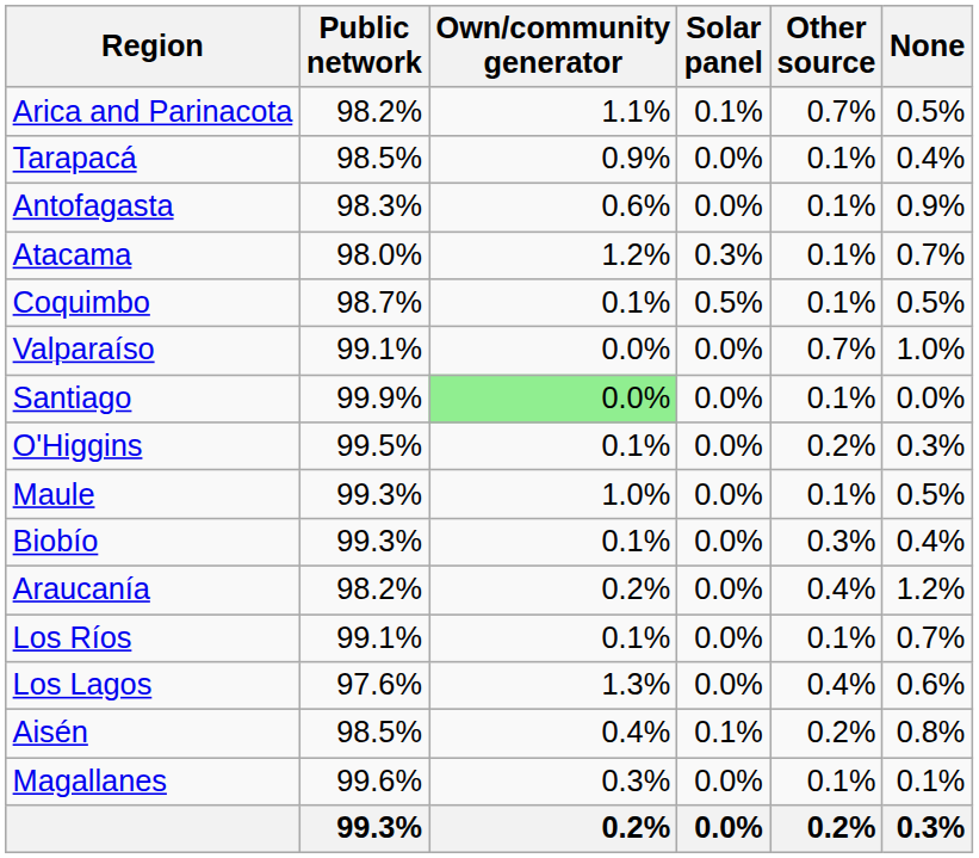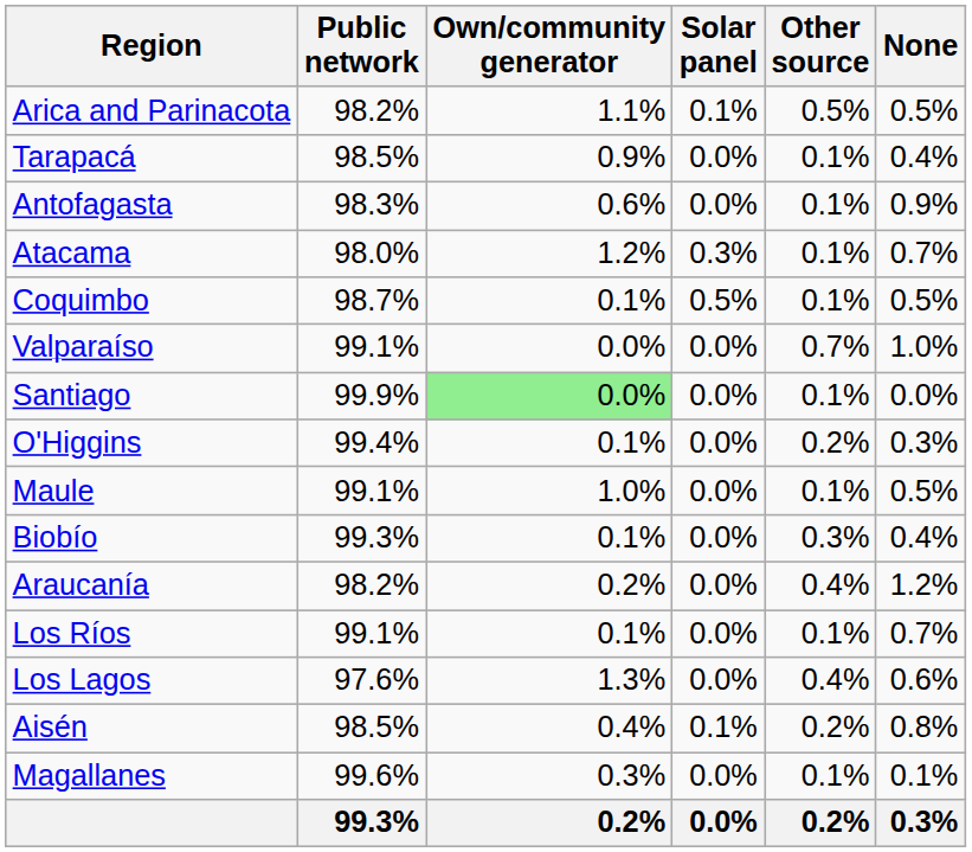Arica and Parinacota | Other source: 0.7% -> 0.5%
O'Higgins | Public network: 99.5% -> 99.4%
Maule | Public network: 99.3% -> 99.1%
